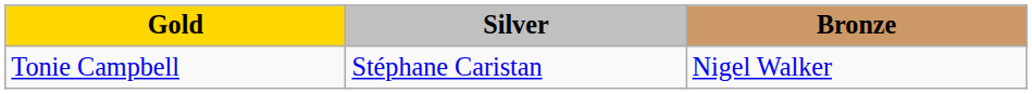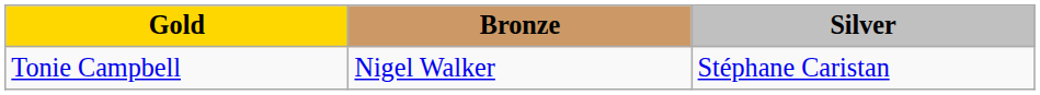columns swapped: Silver <-> Bronze
